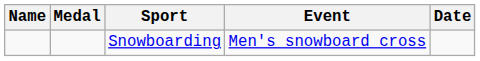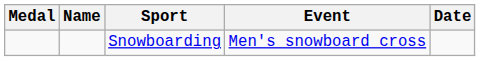columns swapped: Medal <-> Name
